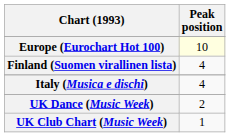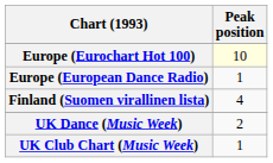+ row: Europe (European Dance Radio) | 1
- row: Italy (Musica e dischi) | 4
